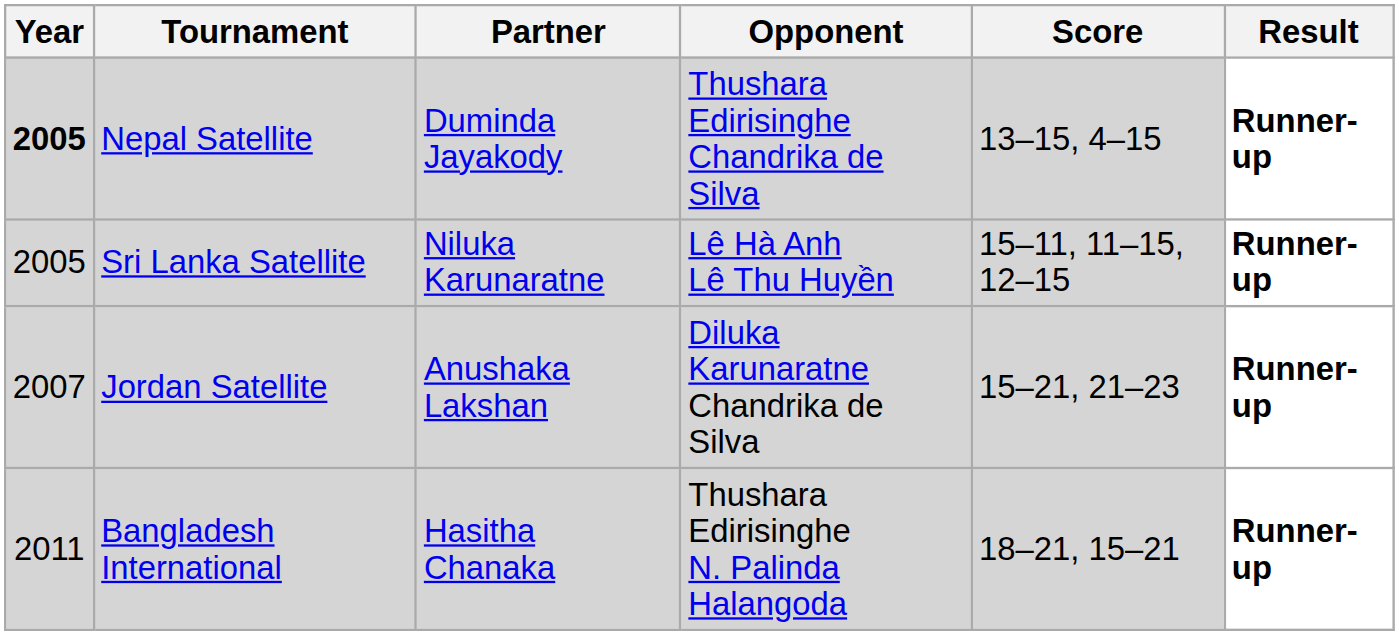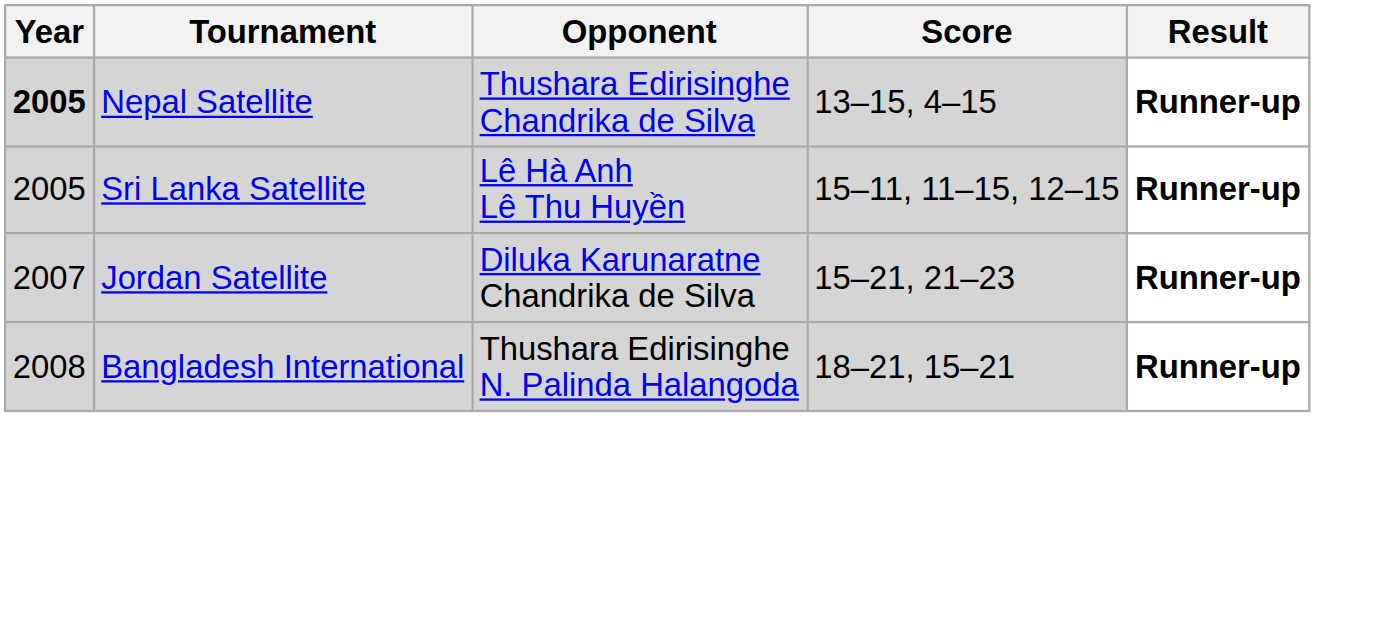- column: Partner | Duminda Jayakody | Niluka Karunaratne | Anushaka Lakshan | Hasitha Chanaka
Bangladesh International | Year: 2011 -> 2008
